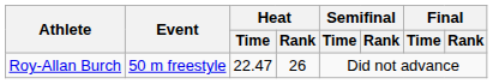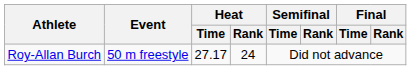Roy-Allan Burch | Heat / Time: 22.47 -> 27.17
Roy-Allan Burch | Heat / Rank: 26 -> 24
